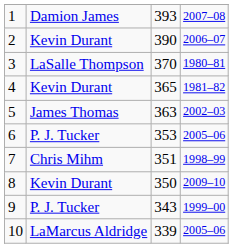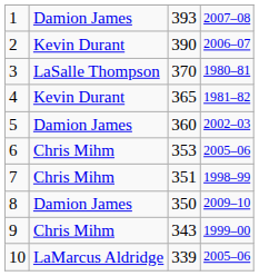5 | column 2: James Thomas -> Damion James
5 | column 3: 363 -> 360
6 | column 2: P. J. Tucker -> Chris Mihm
8 | column 2: Kevin Durant -> Damion James
9 | column 2: P. J. Tucker -> Chris Mihm
